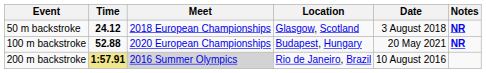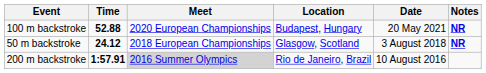rows swapped: 50 m backstroke <-> 100 m backstroke
200 m backstroke | Time: khaki background -> no background
